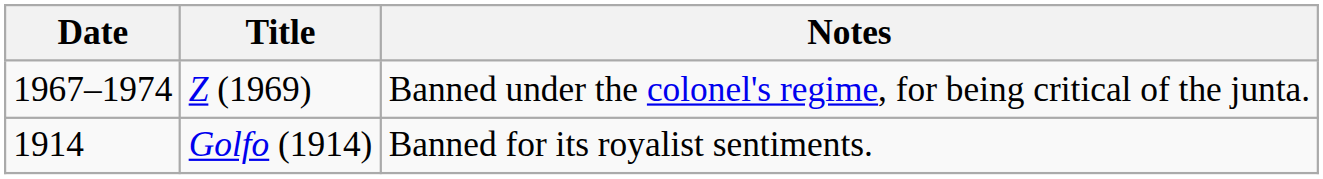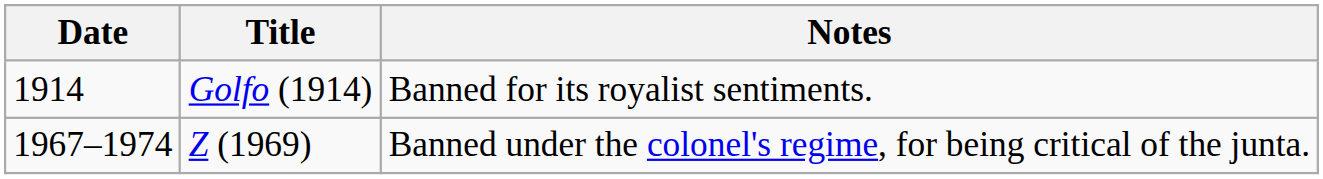rows swapped: Golfo (1914) <-> Z (1969)
